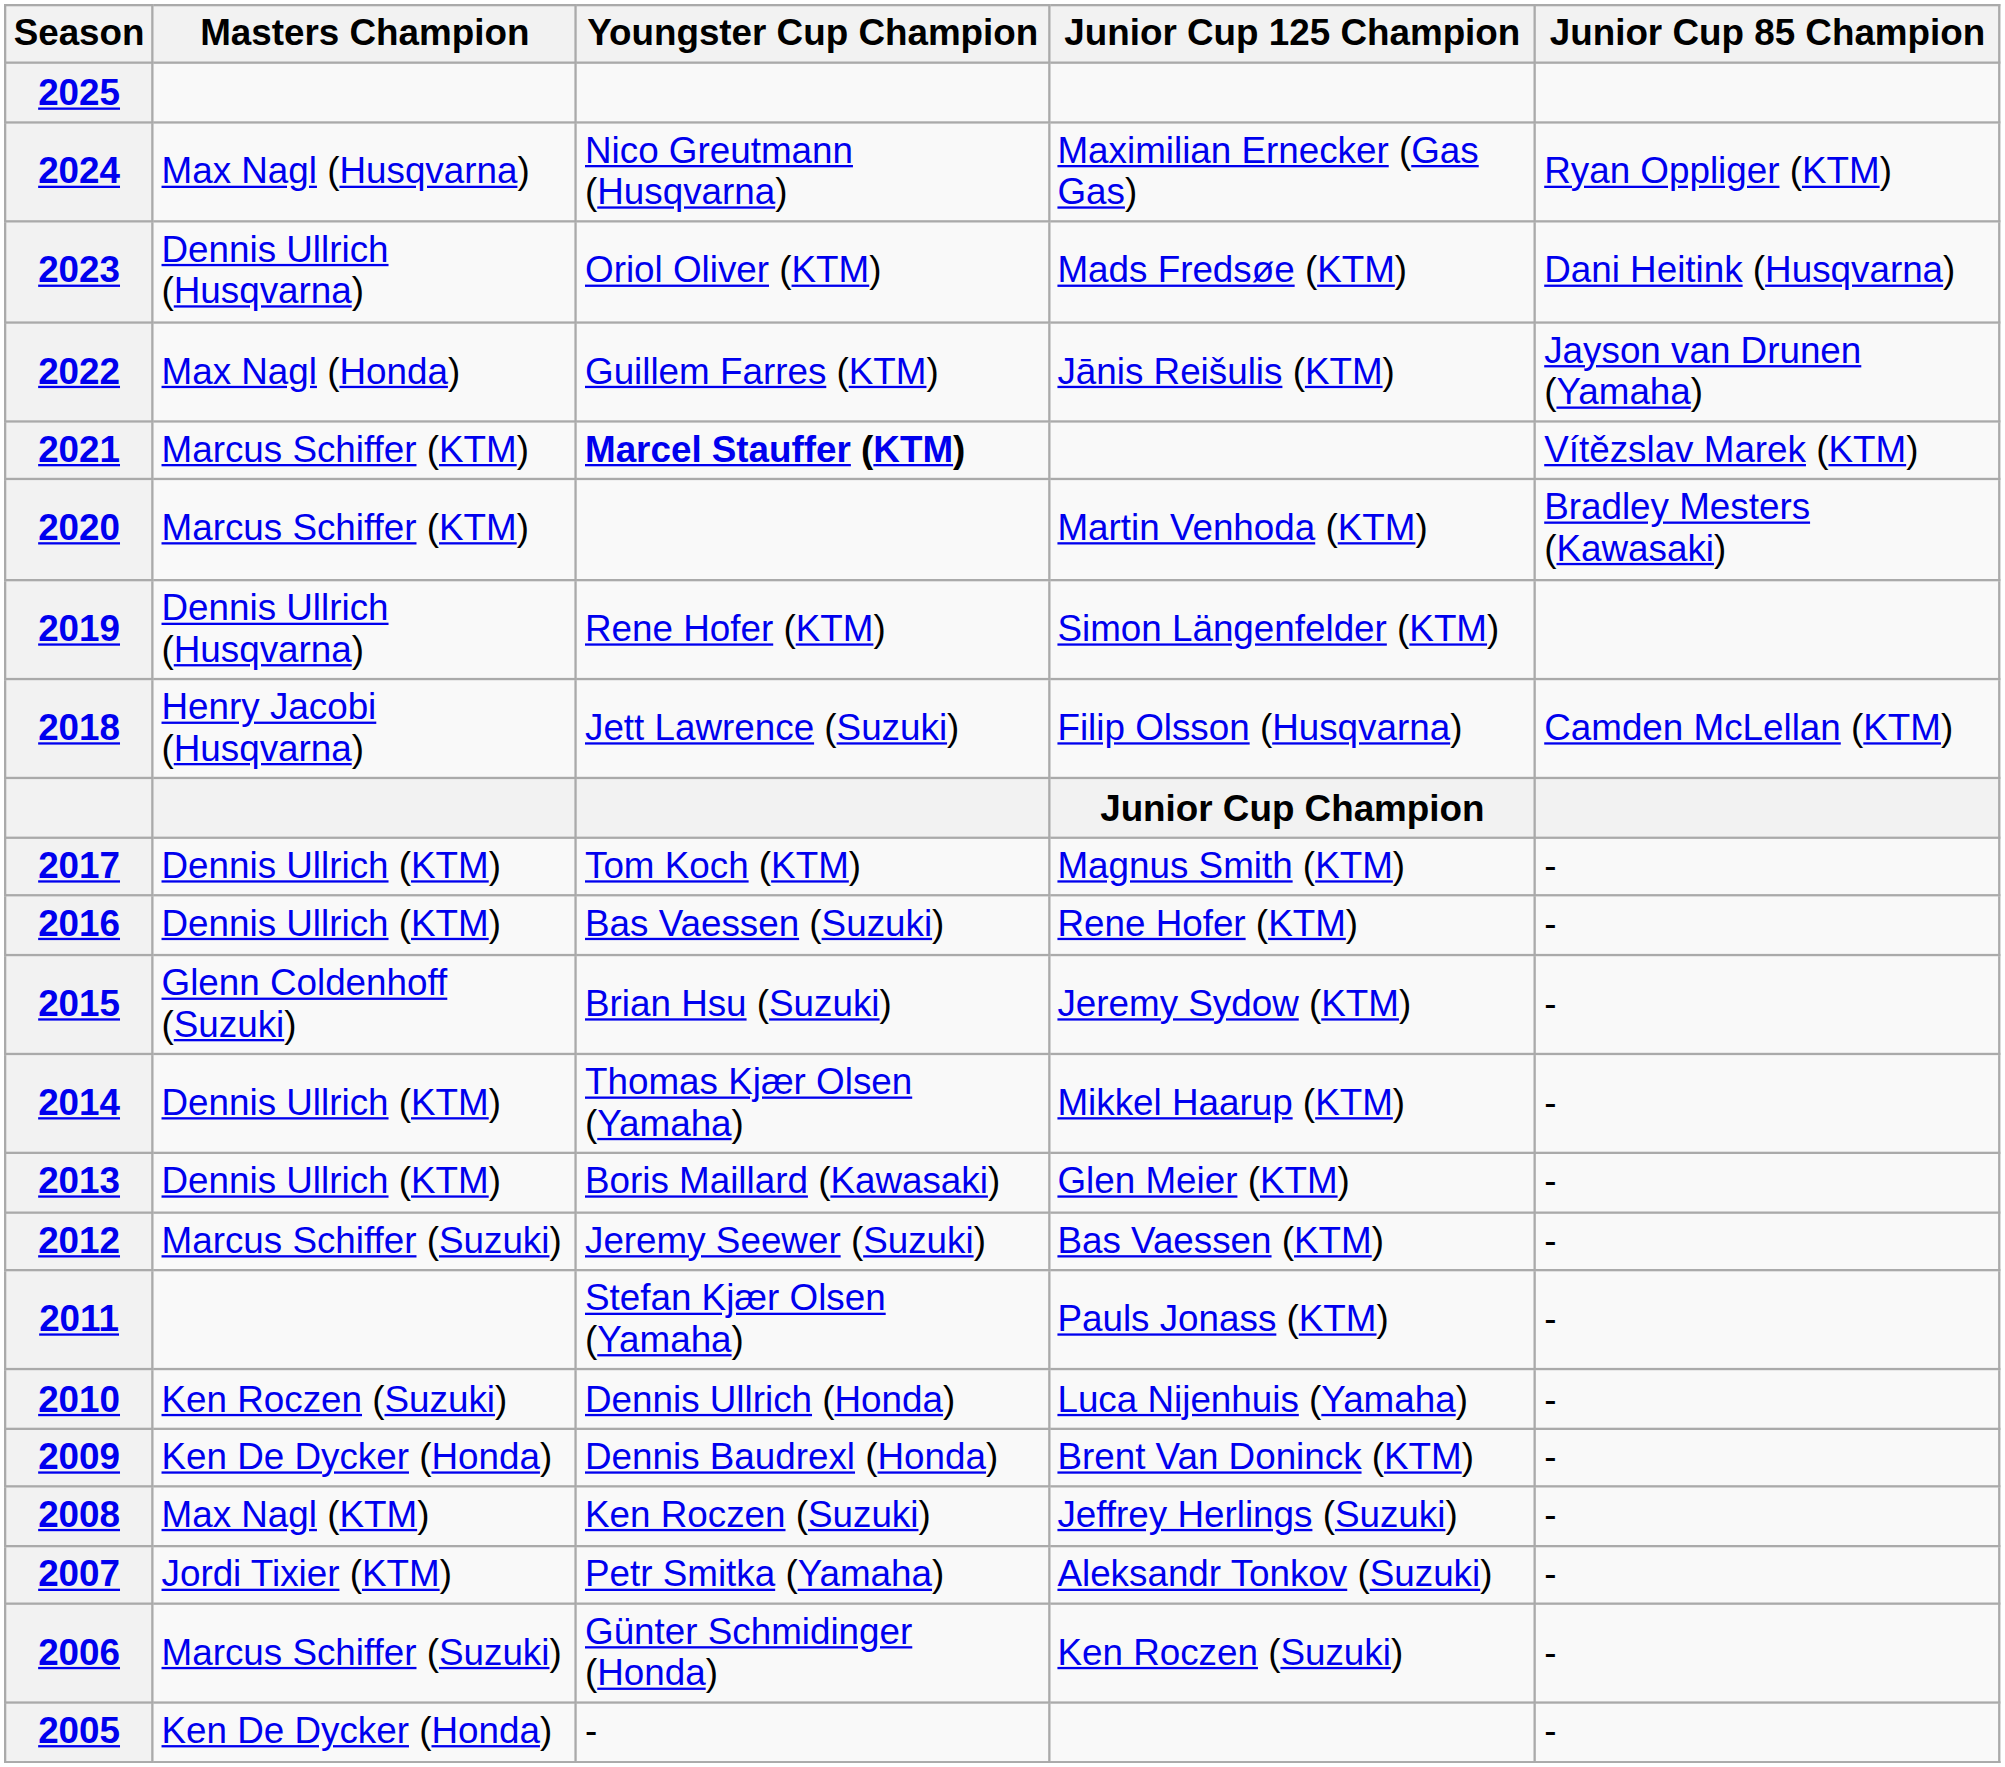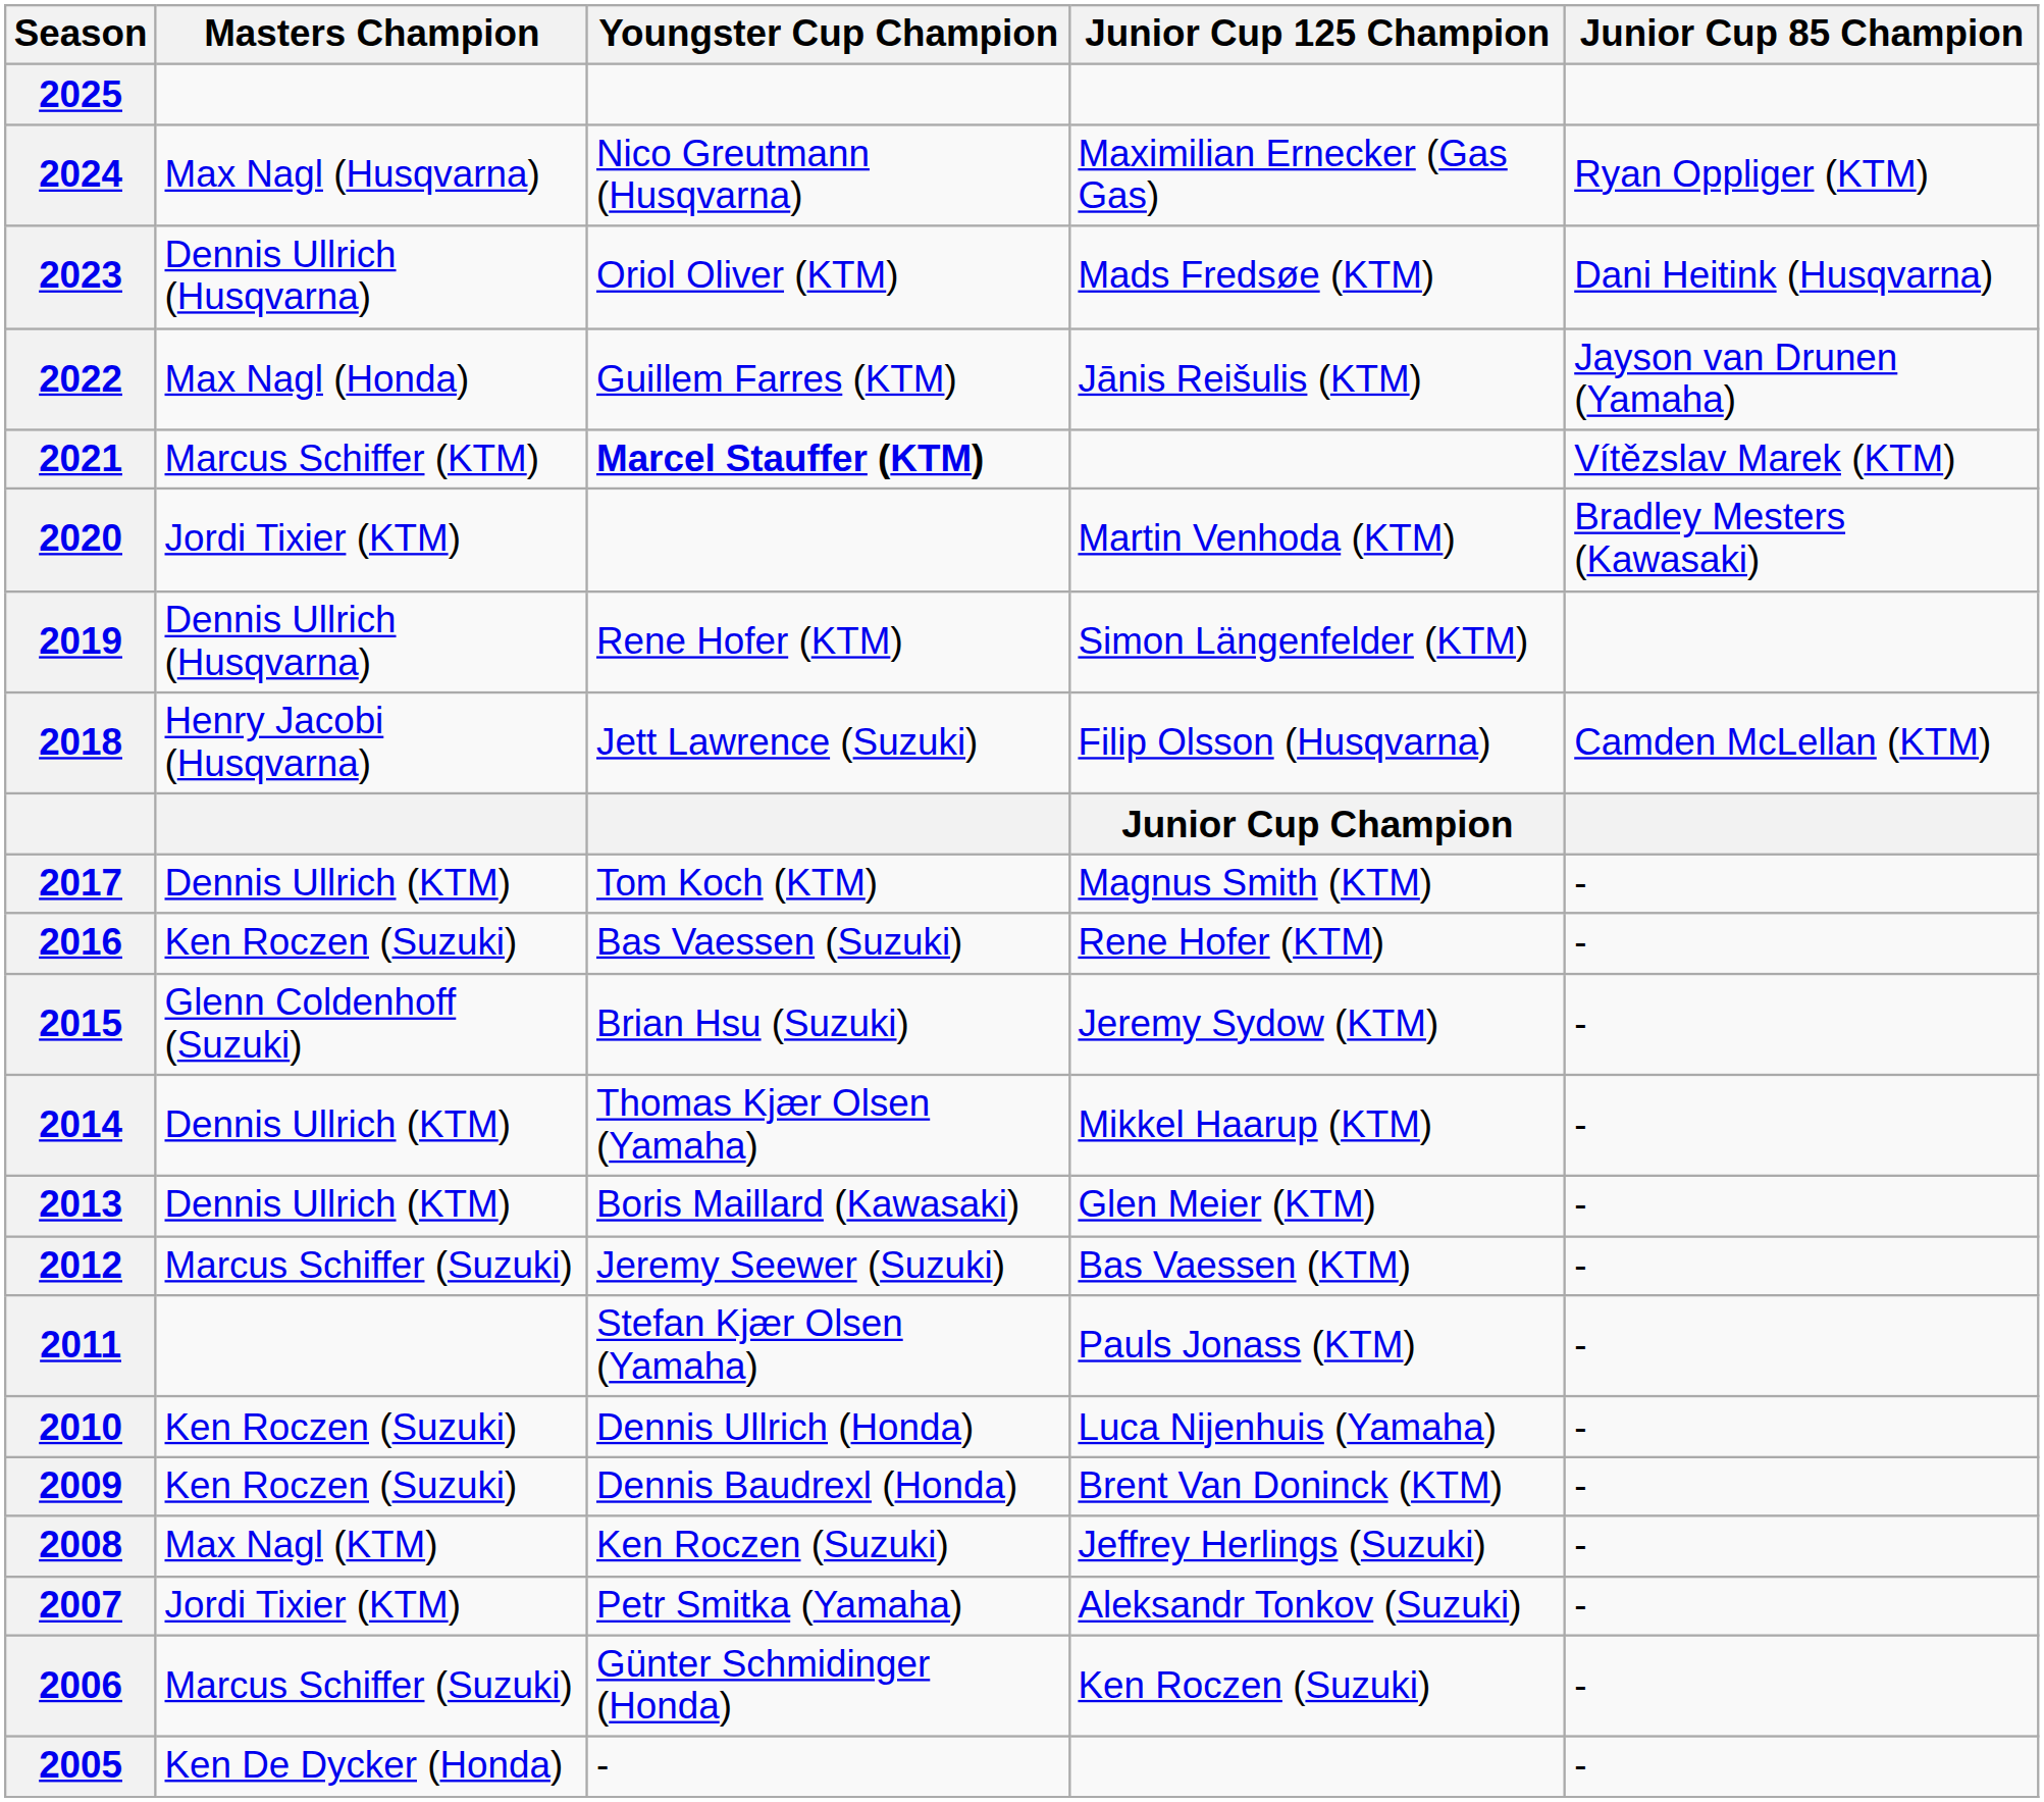2020 | Masters Champion: Marcus Schiffer (KTM) -> Jordi Tixier (KTM)
2016 | Masters Champion: Dennis Ullrich (KTM) -> Ken Roczen (Suzuki)
2009 | Masters Champion: Ken De Dycker (Honda) -> Ken Roczen (Suzuki)
